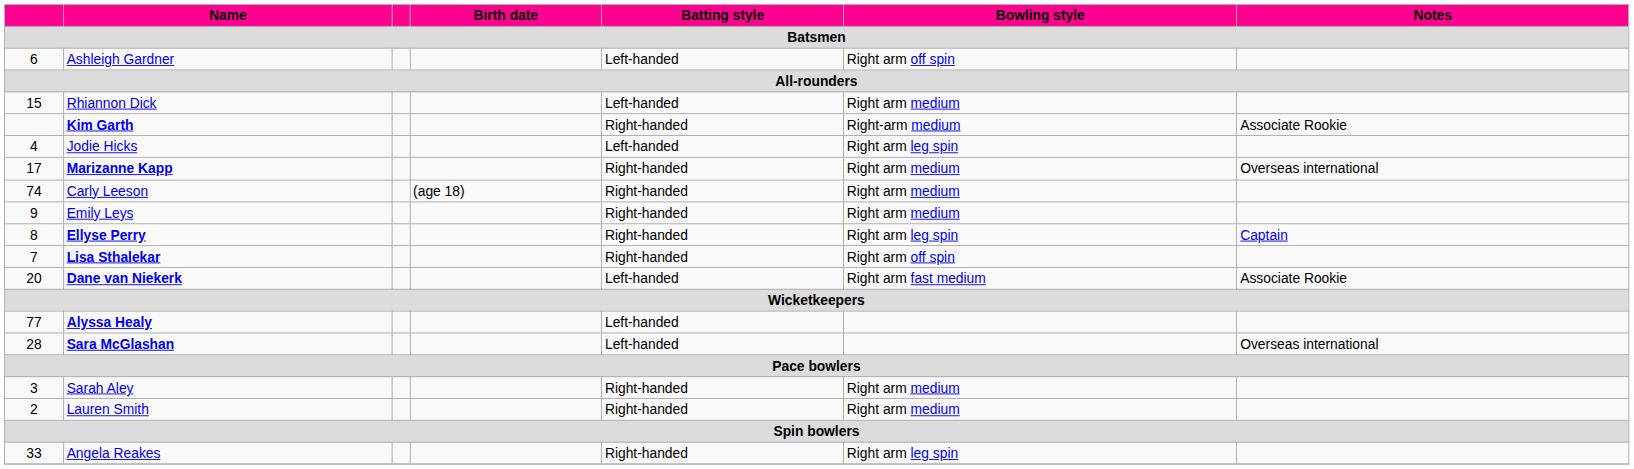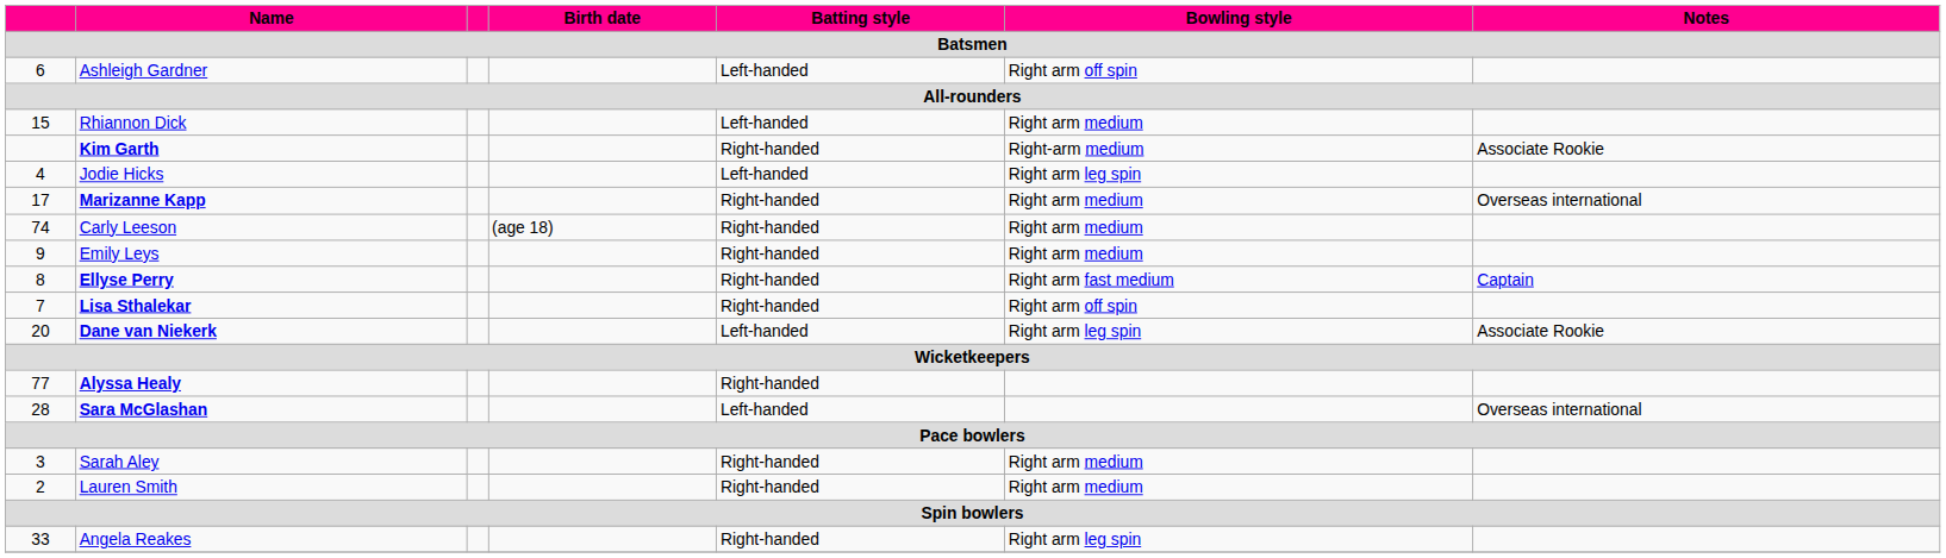Ellyse Perry | Bowling style: Right arm leg spin -> Right arm fast medium
Dane van Niekerk | Bowling style: Right arm fast medium -> Right arm leg spin
Alyssa Healy | Batting style: Left-handed -> Right-handed
